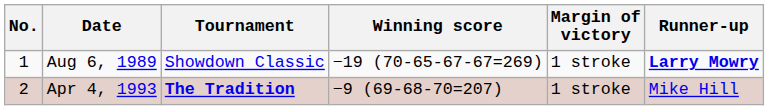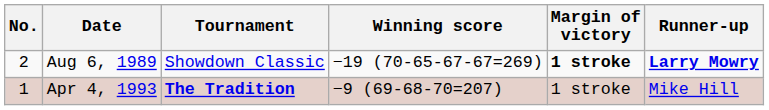Aug 6, 1989 | No.: 1 -> 2
Aug 6, 1989 | Margin of victory: normal -> bold
Apr 4, 1993 | No.: 2 -> 1
